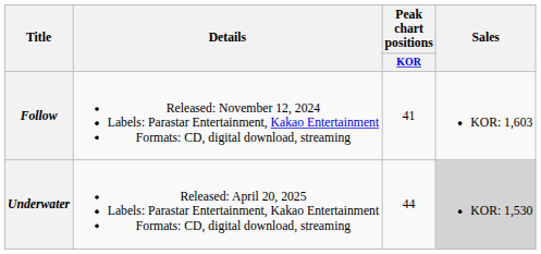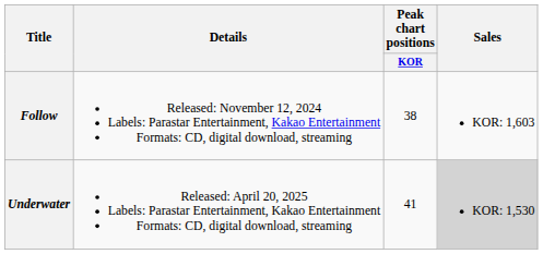Follow | Peak chart positions / KOR: 41 -> 38
Underwater | Peak chart positions / KOR: 44 -> 41
